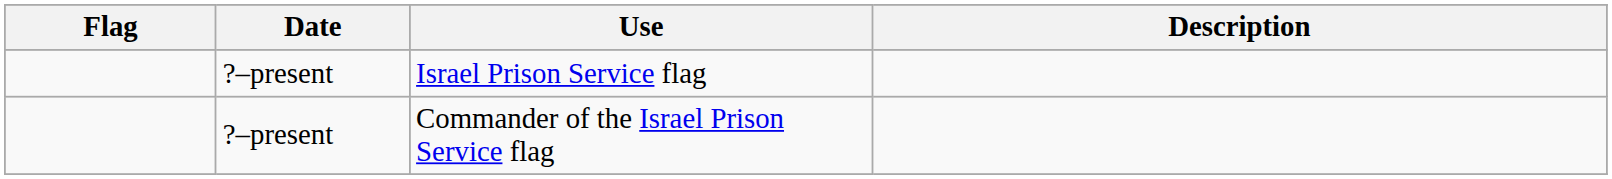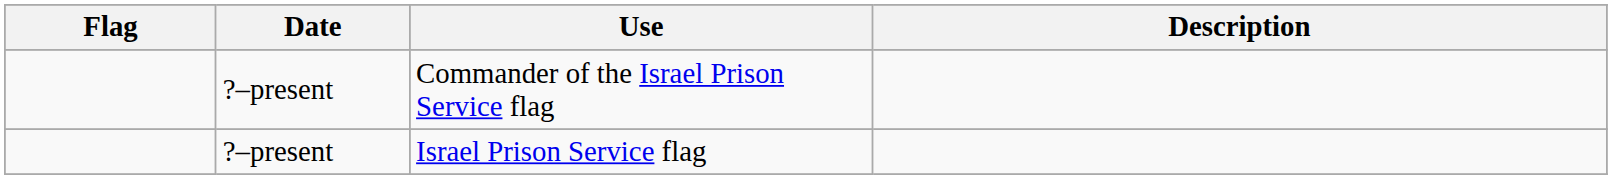rows swapped: Israel Prison Service flag <-> Commander of the Israel Prison Service flag
